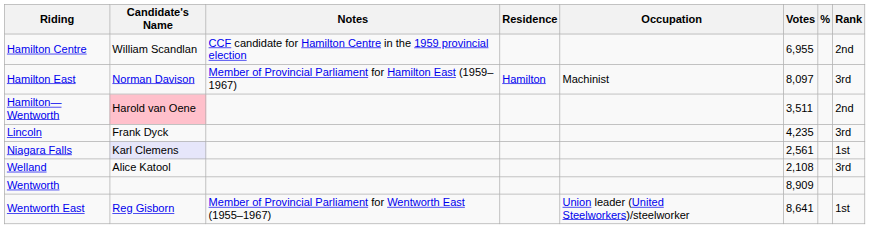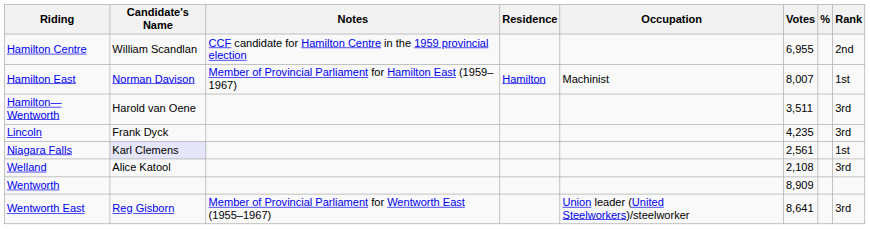Hamilton East | Votes: 8,097 -> 8,007
Hamilton East | Rank: 3rd -> 1st
Hamilton—Wentworth | Candidate's Name: pink background -> no background
Hamilton—Wentworth | Rank: 2nd -> 3rd
Wentworth East | Rank: 1st -> 3rd
